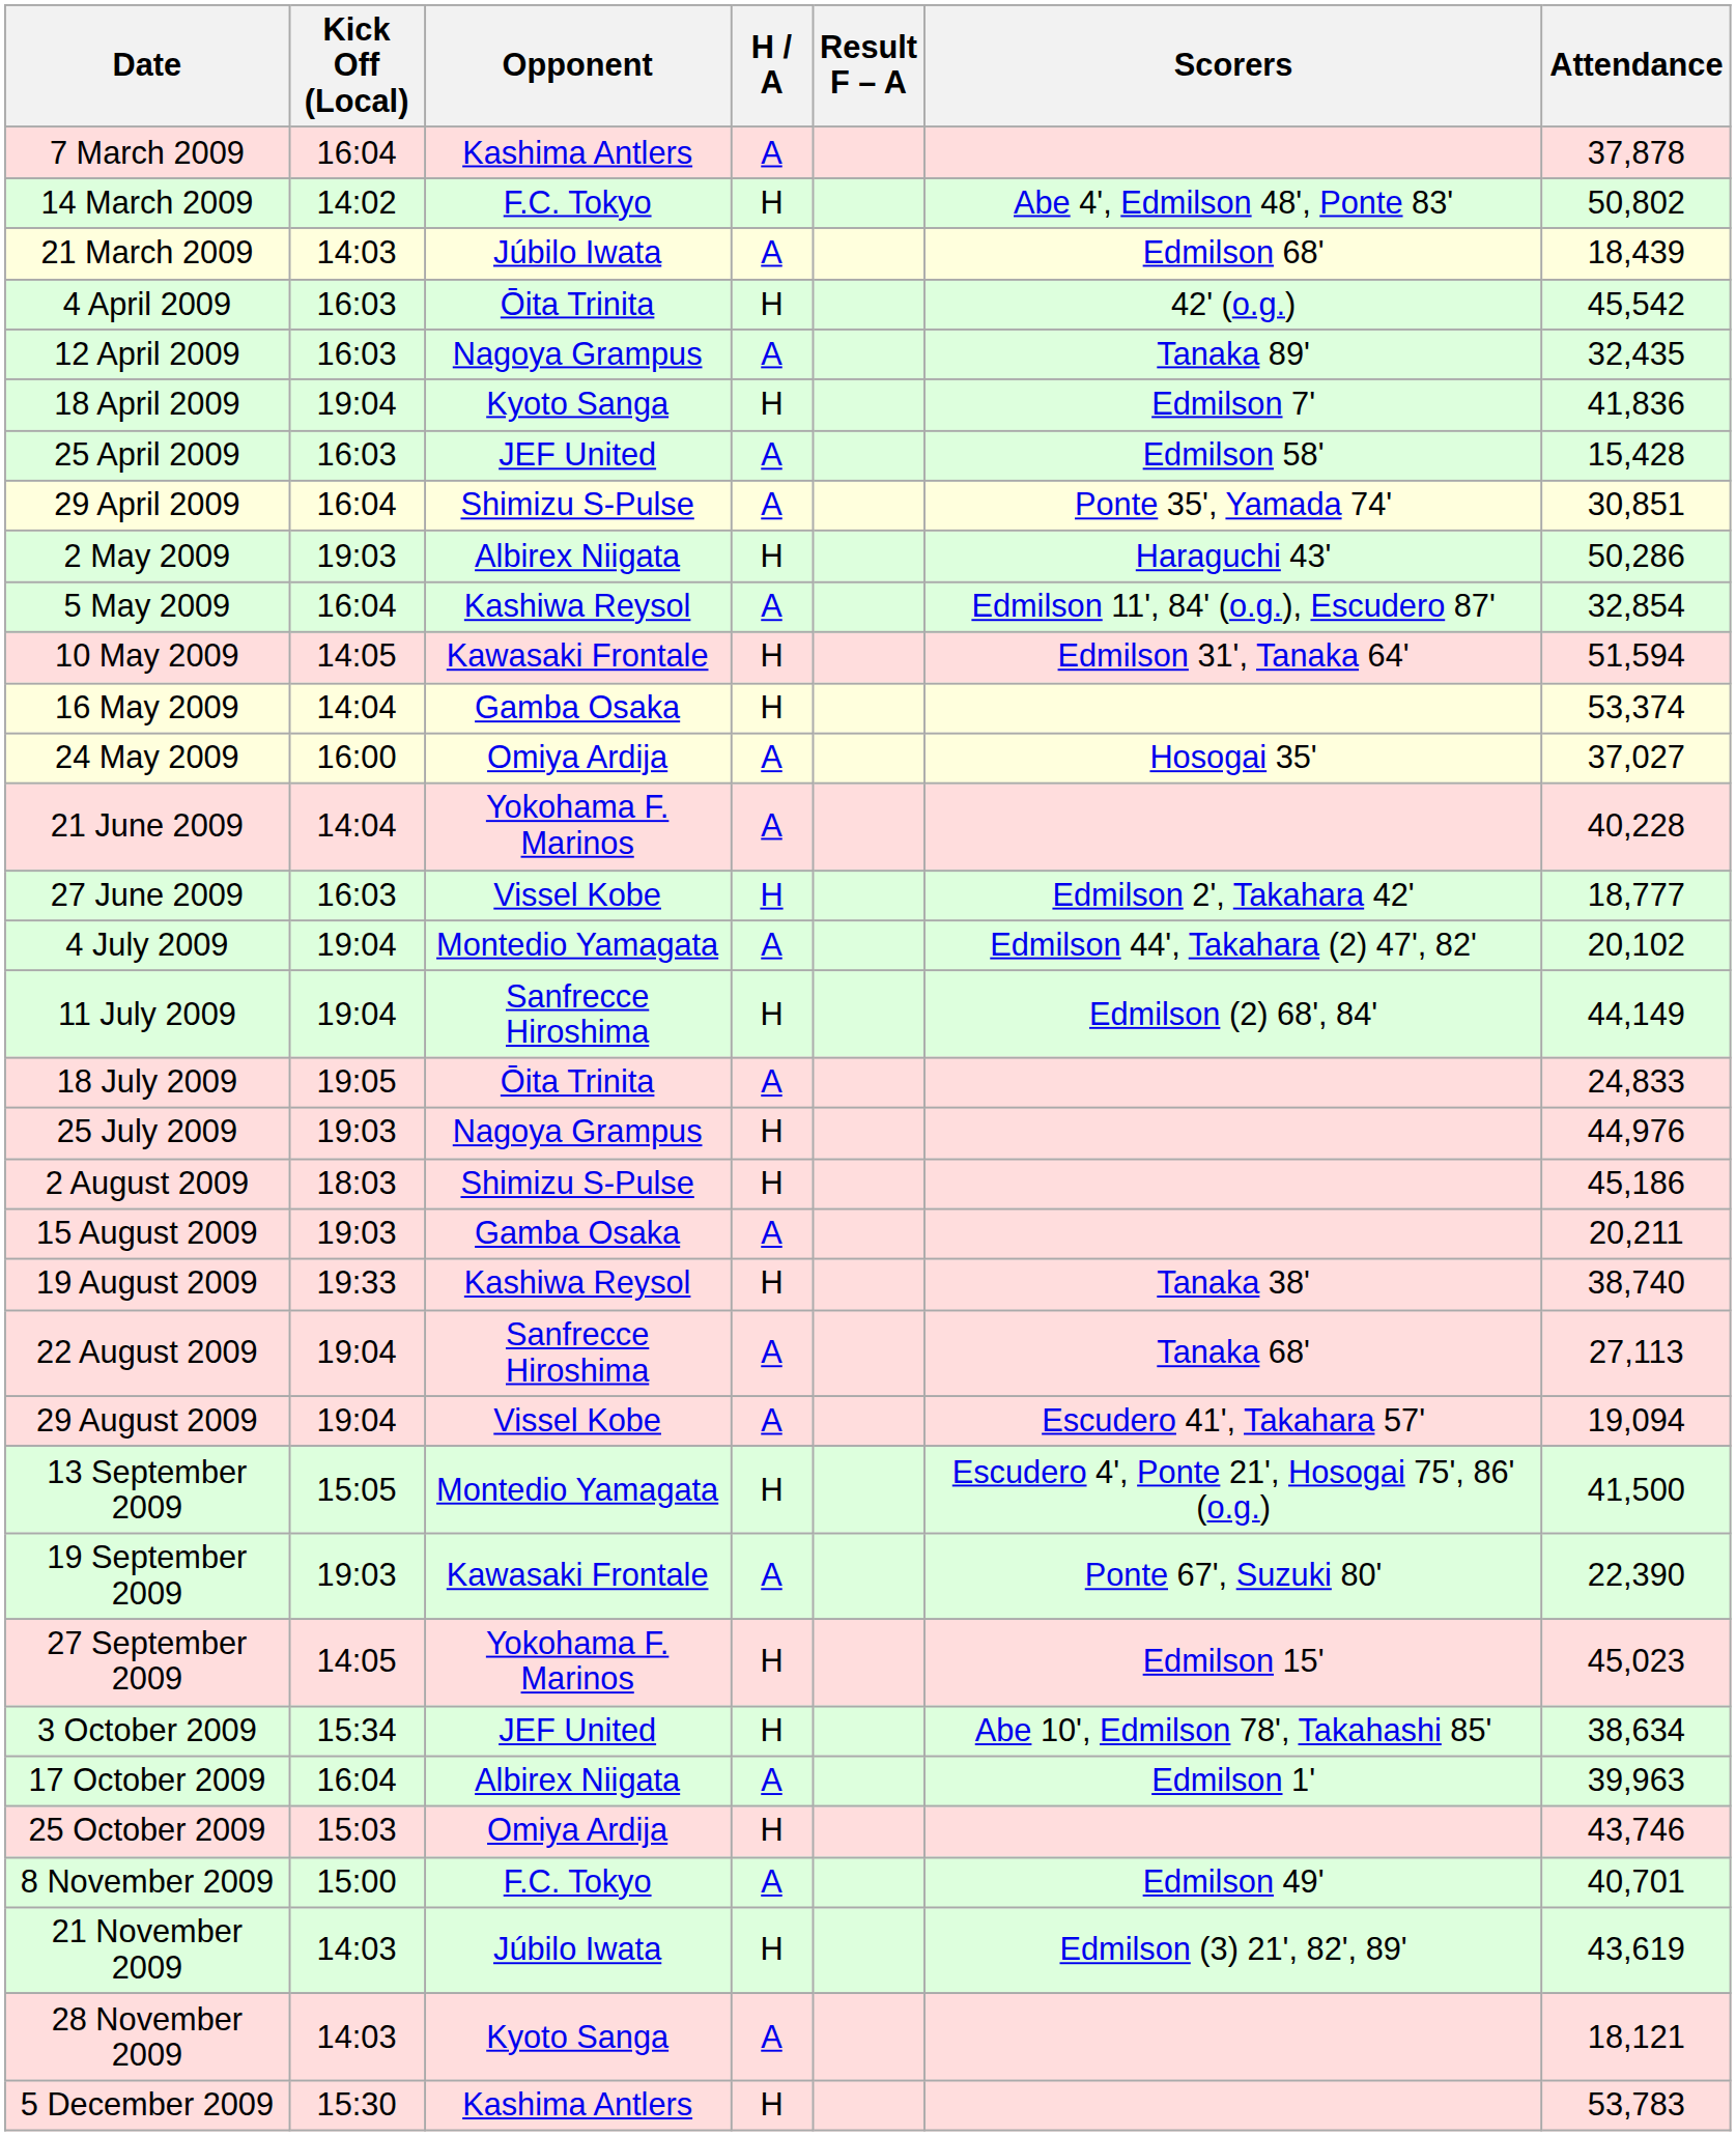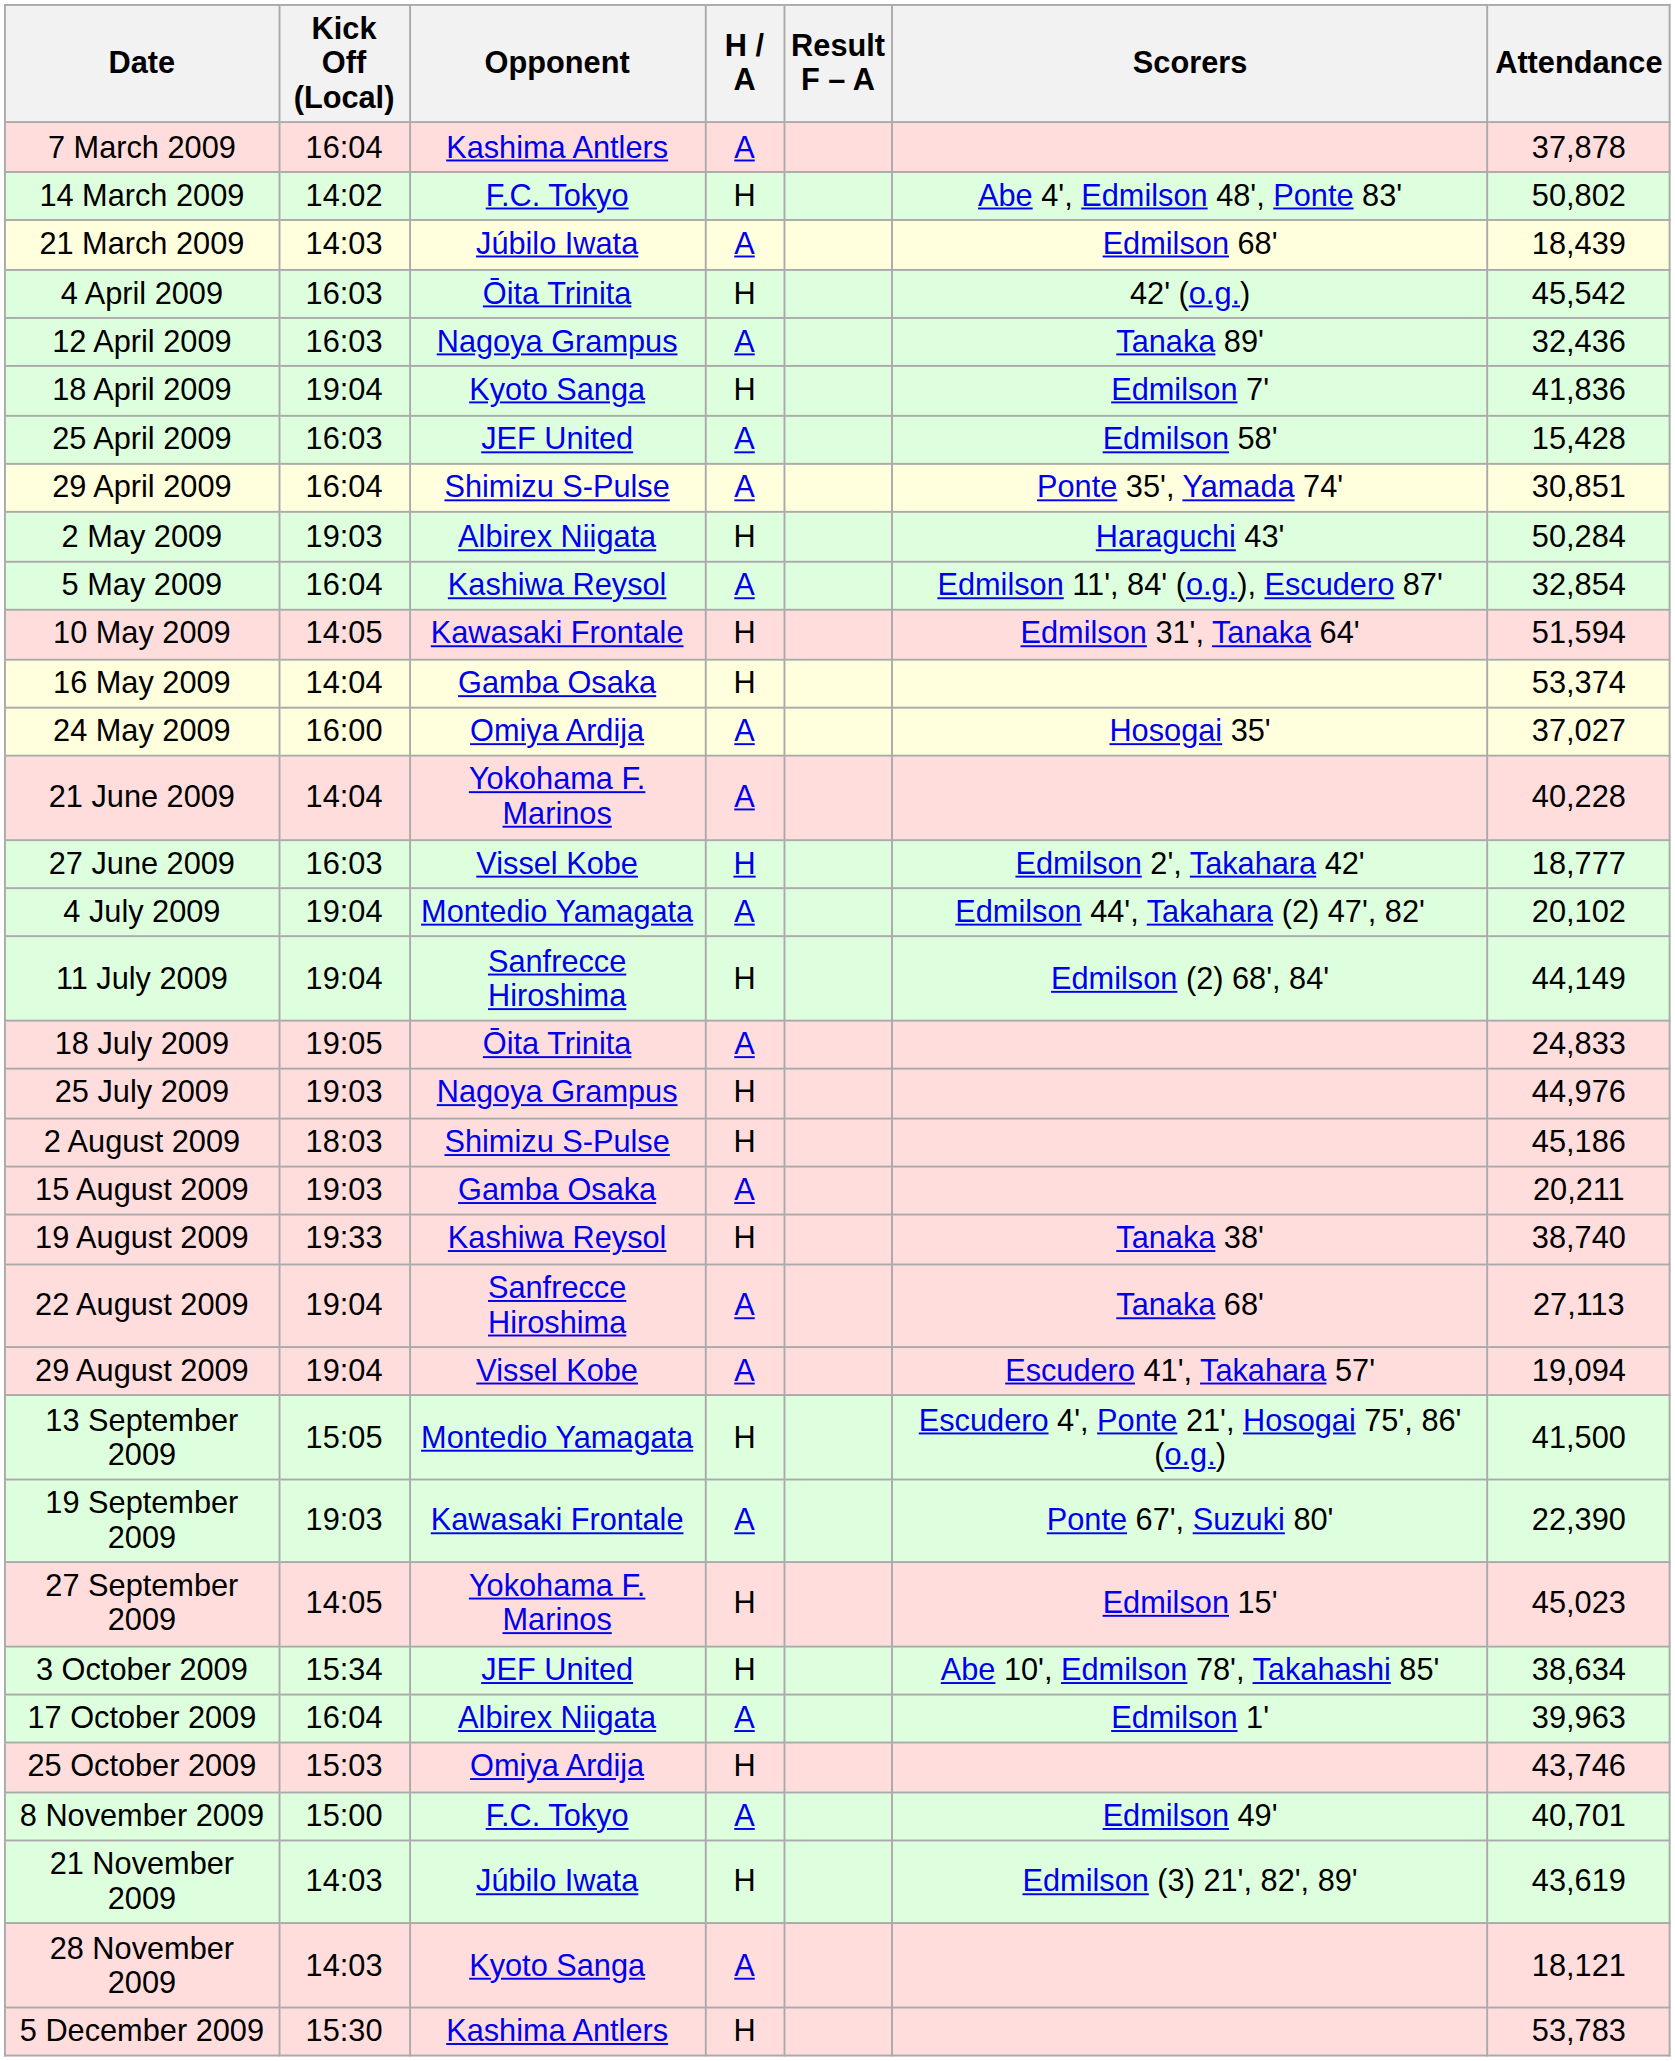12 April 2009 | Attendance: 32,435 -> 32,436
2 May 2009 | Attendance: 50,286 -> 50,284
